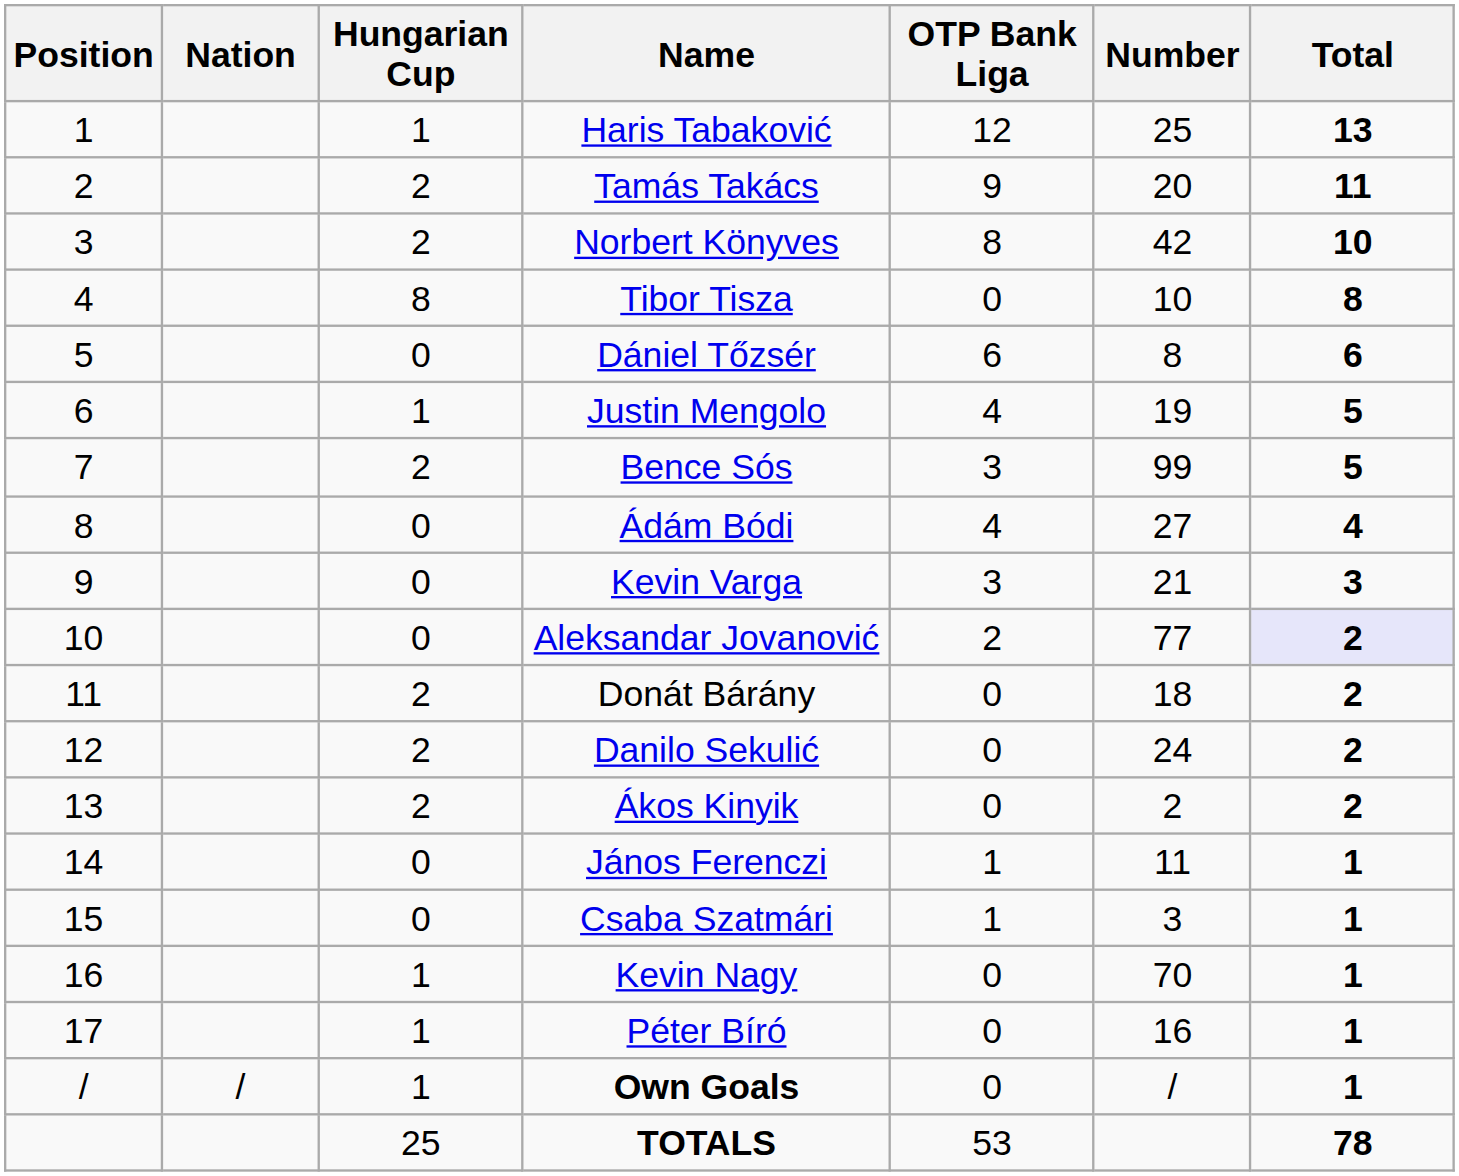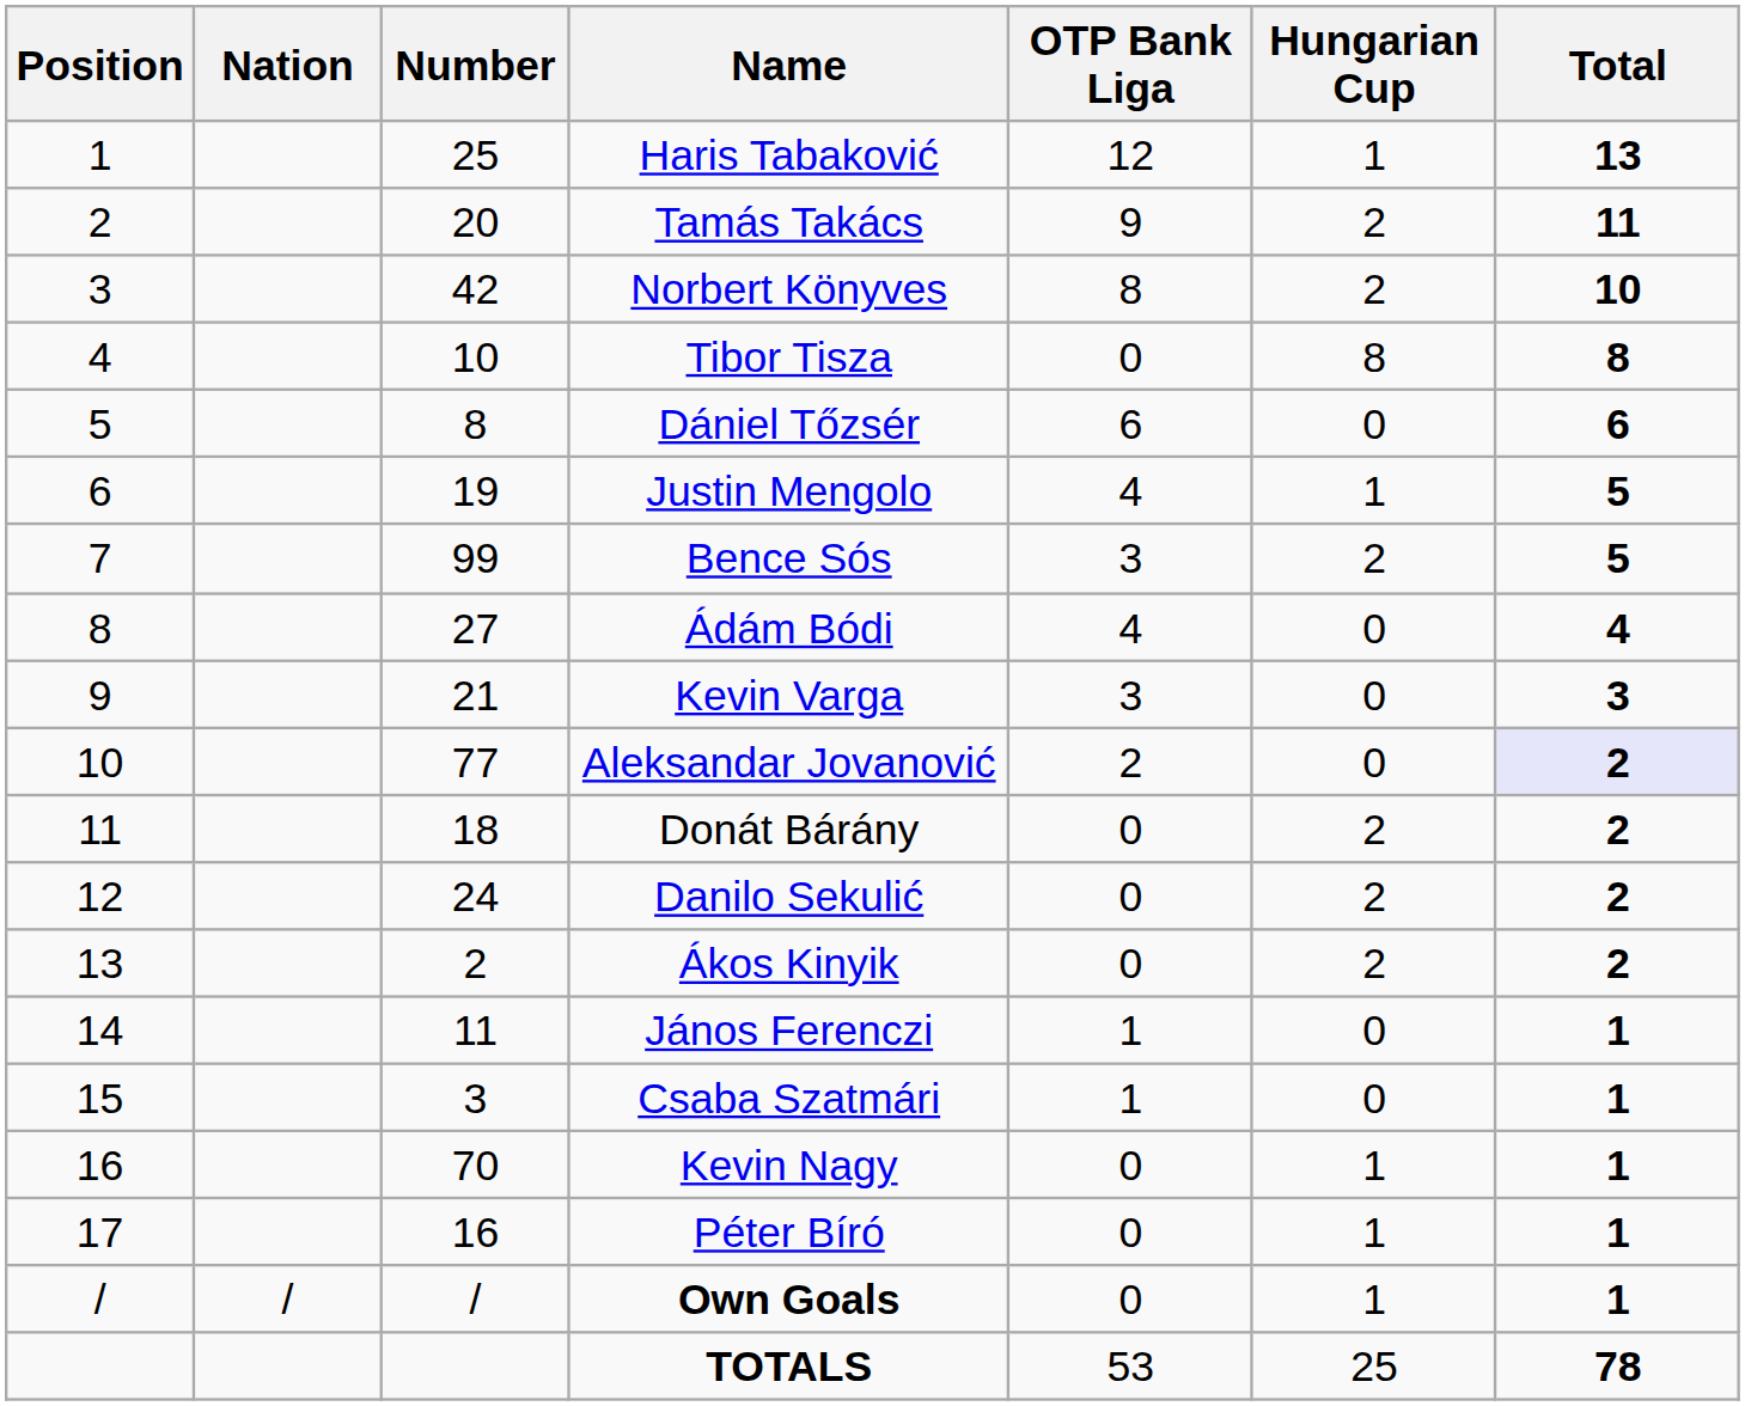columns swapped: Number <-> Hungarian Cup
